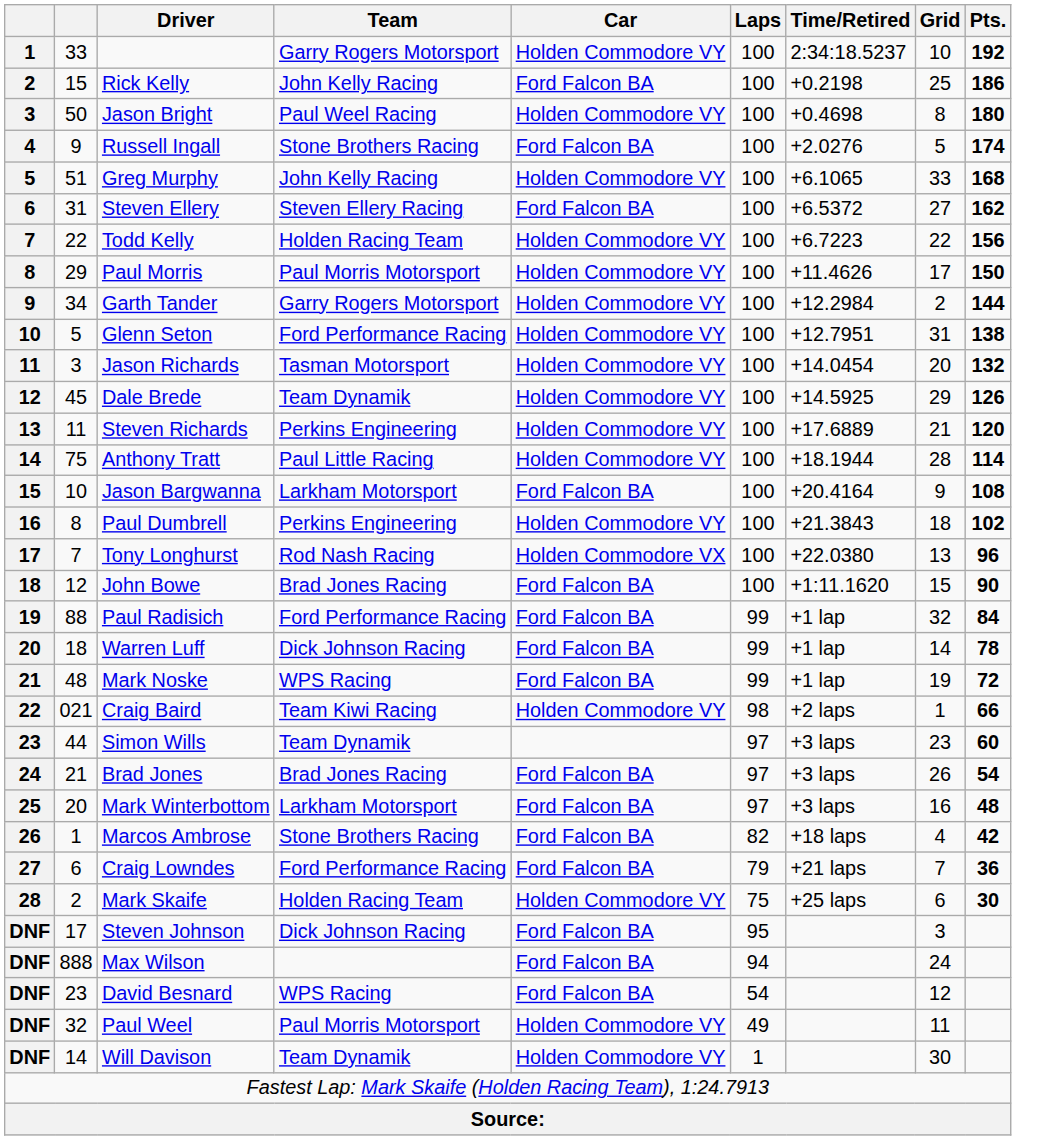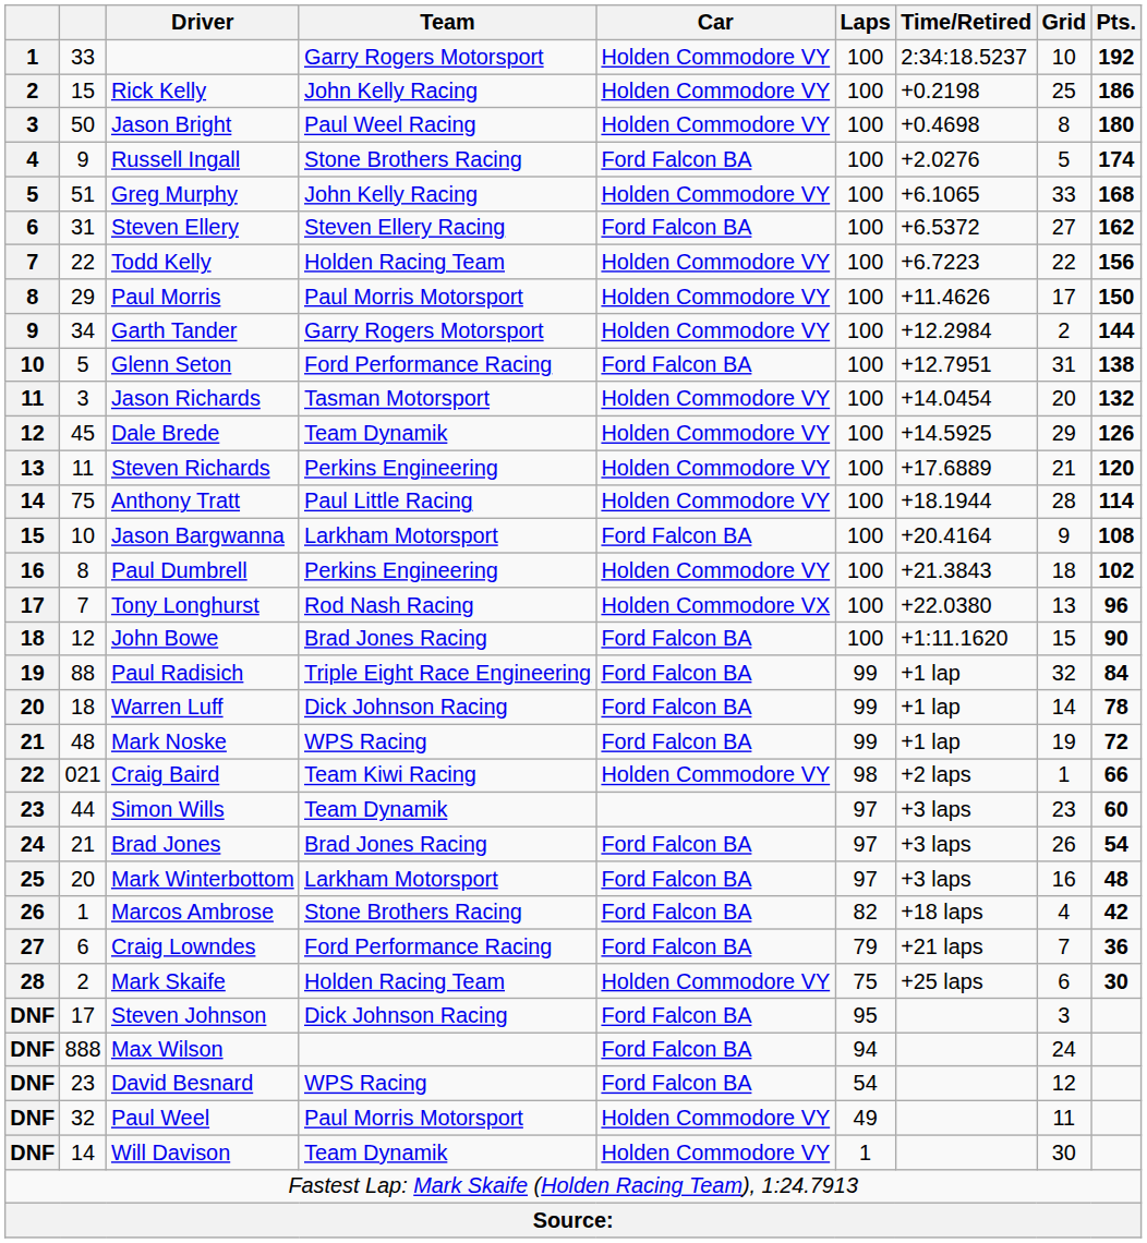Rick Kelly | Car: Ford Falcon BA -> Holden Commodore VY
Glenn Seton | Car: Holden Commodore VY -> Ford Falcon BA
Paul Radisich | Team: Ford Performance Racing -> Triple Eight Race Engineering
